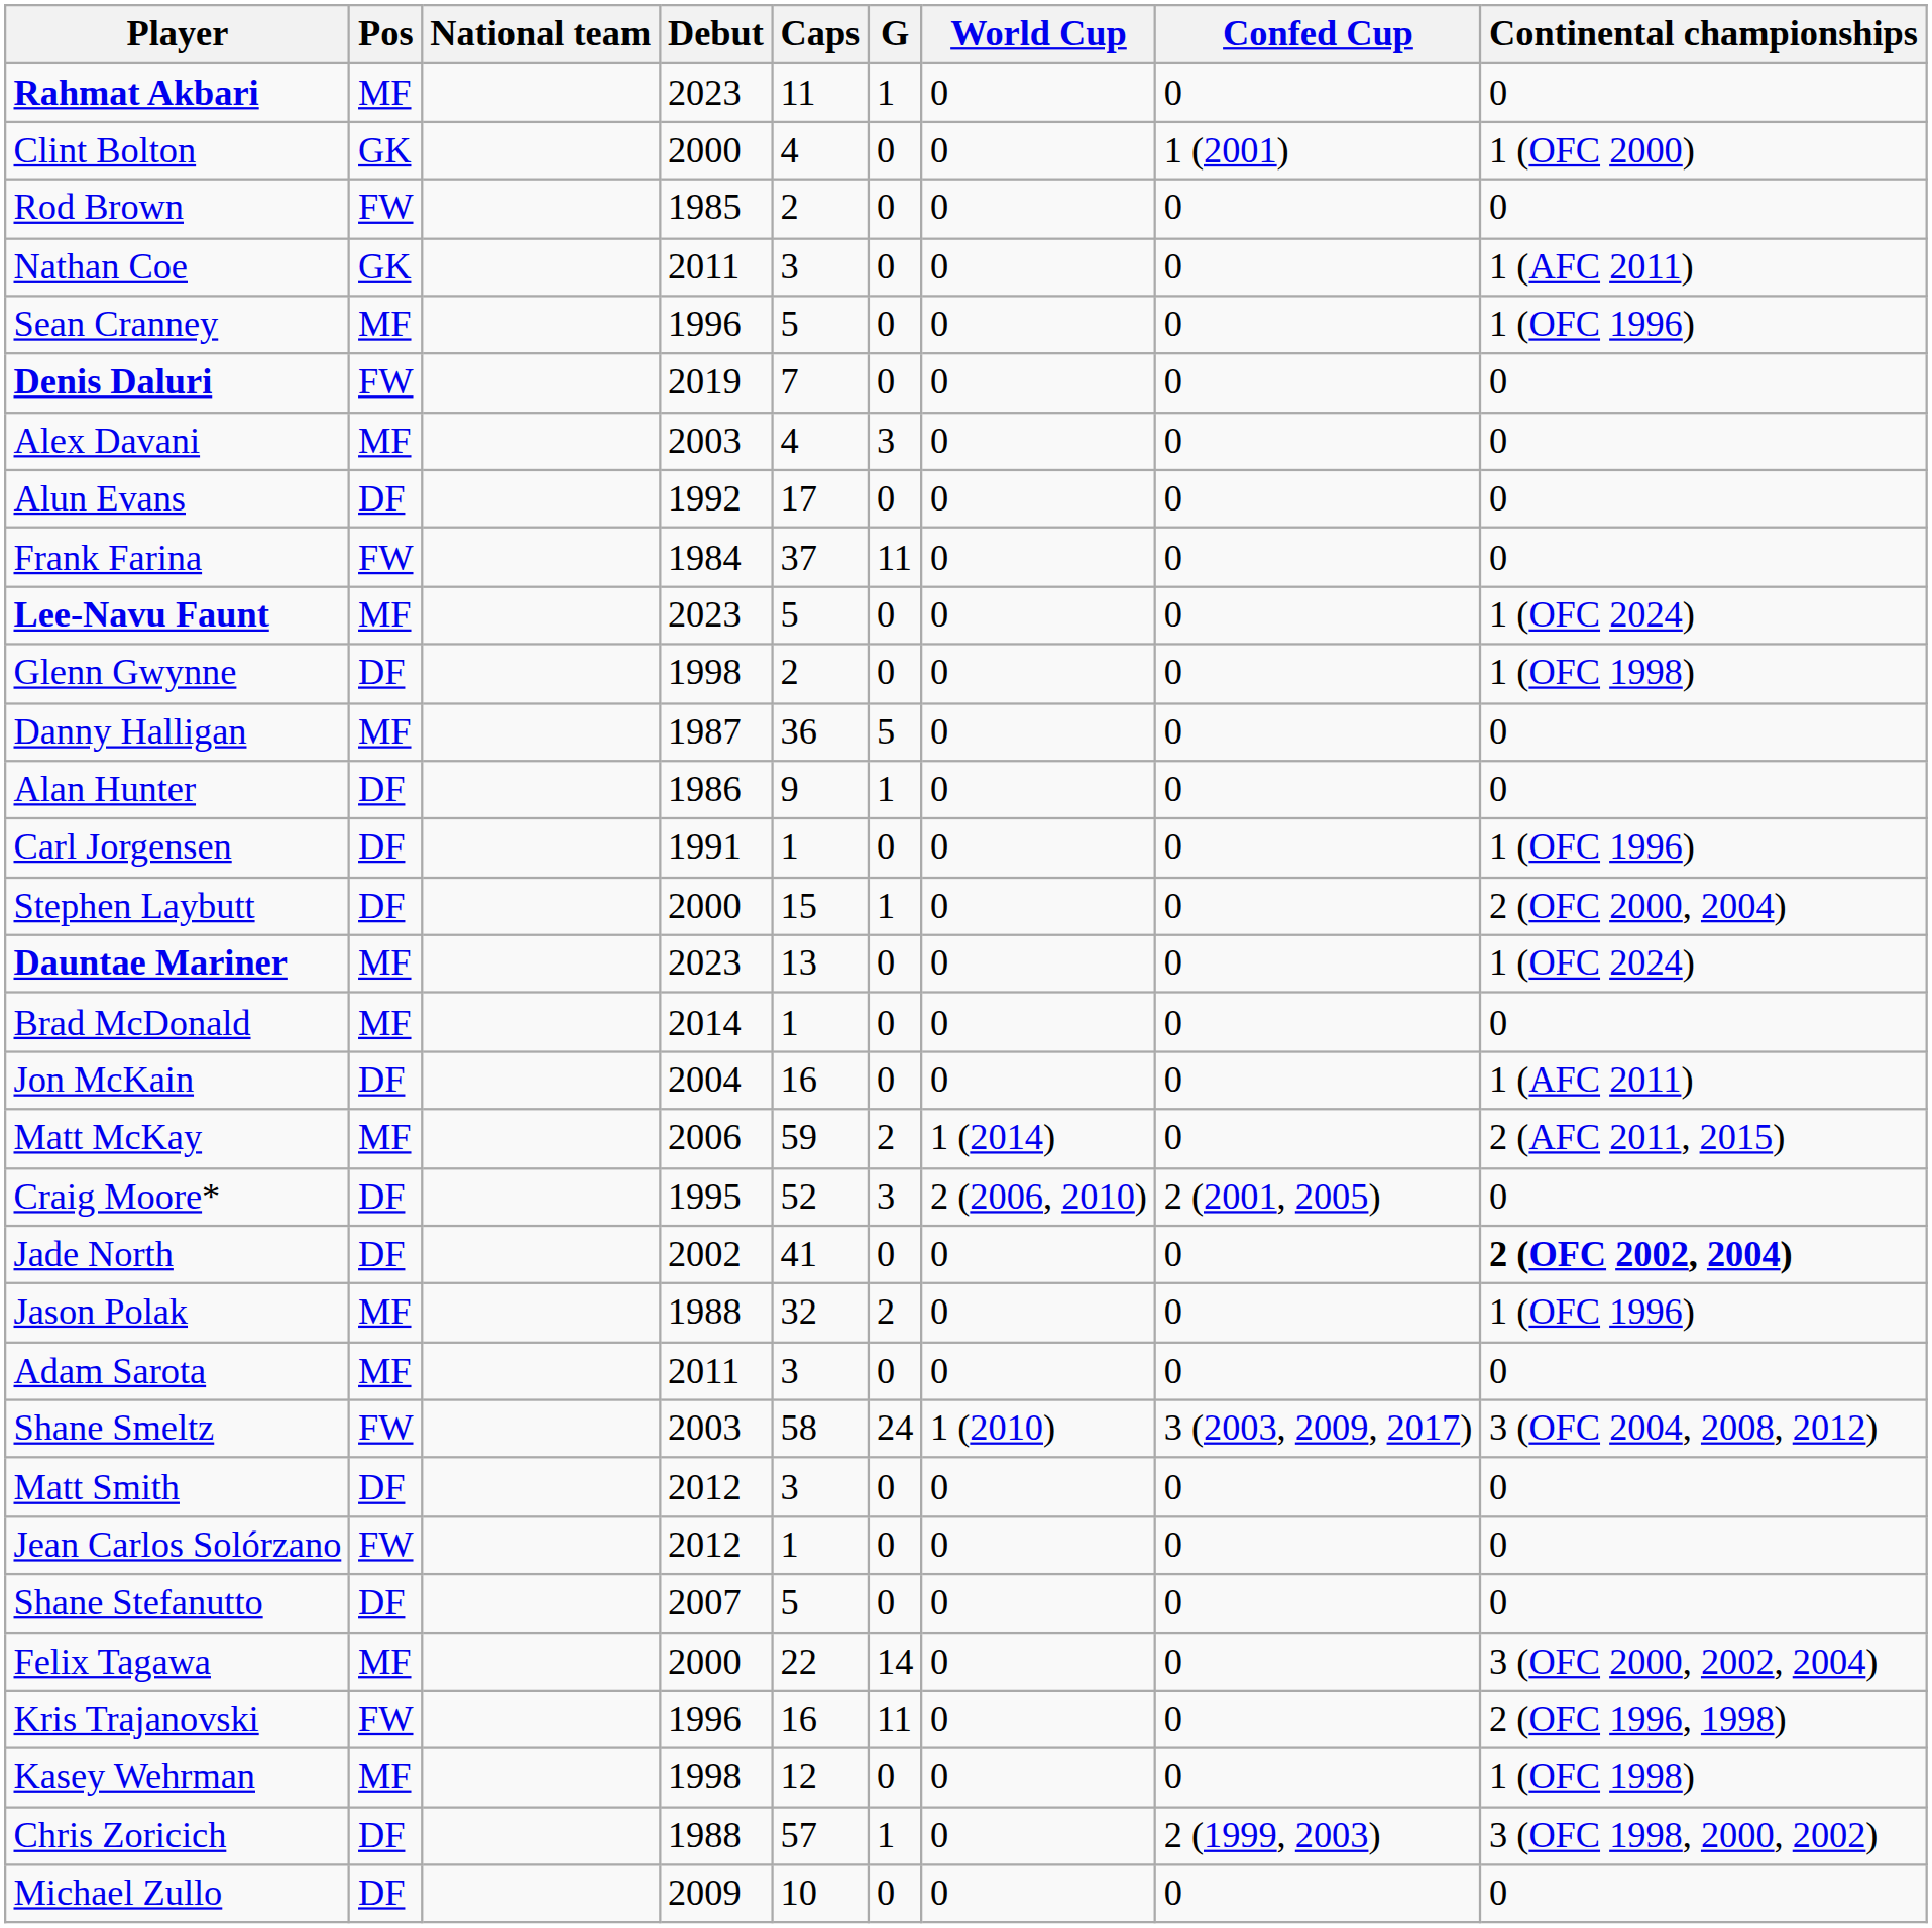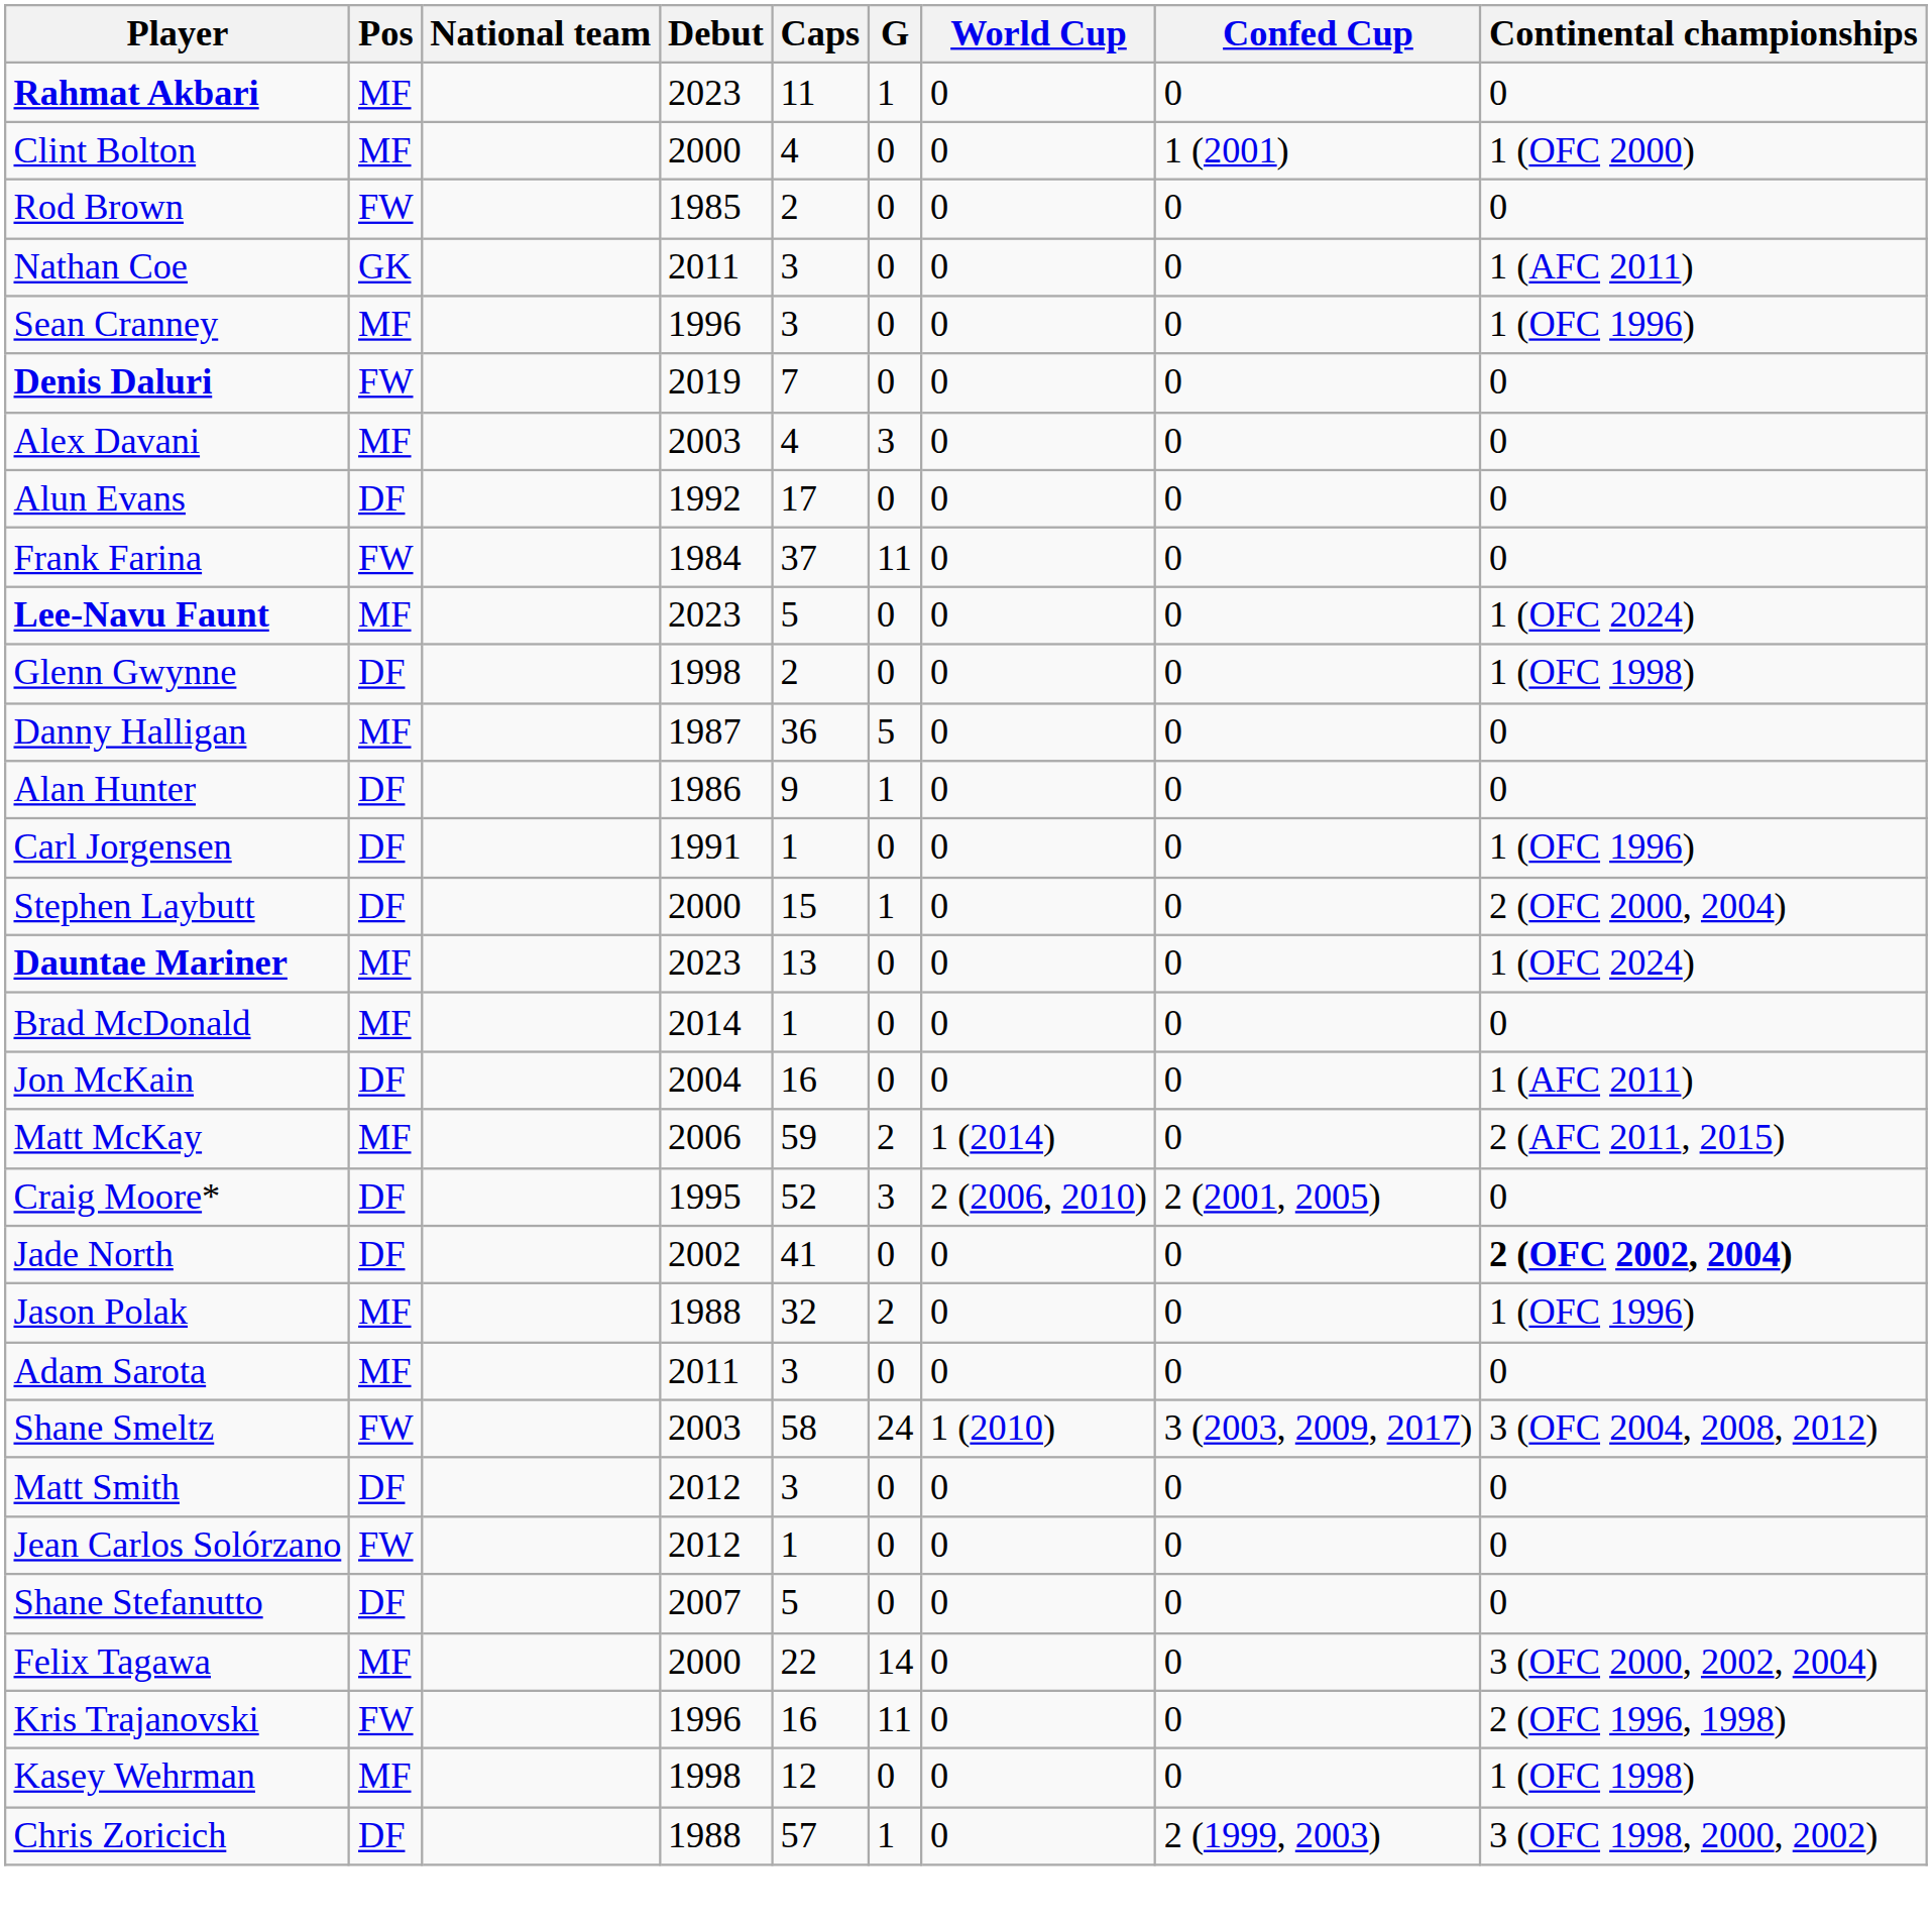Clint Bolton | Pos: GK -> MF
Sean Cranney | Caps: 5 -> 3
- row: Michael Zullo | DF | 2009 | 10 | 0 | 0 | 0 | 0
